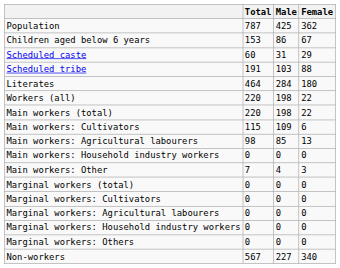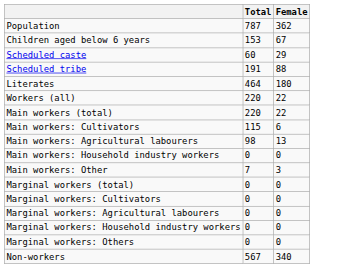- column: Male | 425 | 86 | 31 | 103 | 284 | 198 | 198 | 109 | 85 | 0 | 4 | 0 | 0 | 0 | 0 | 0 | 227
